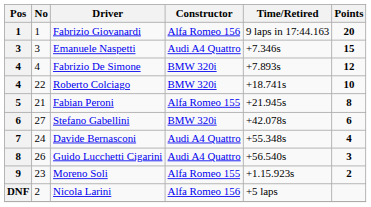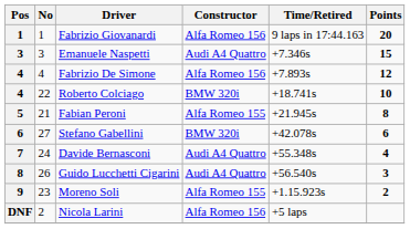Fabrizio De Simone | Constructor: BMW 320i -> Alfa Romeo 156
